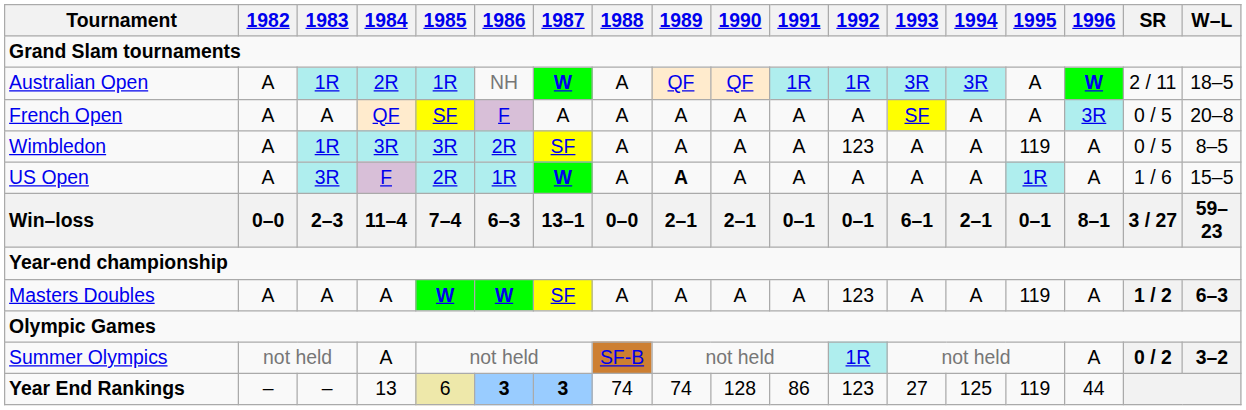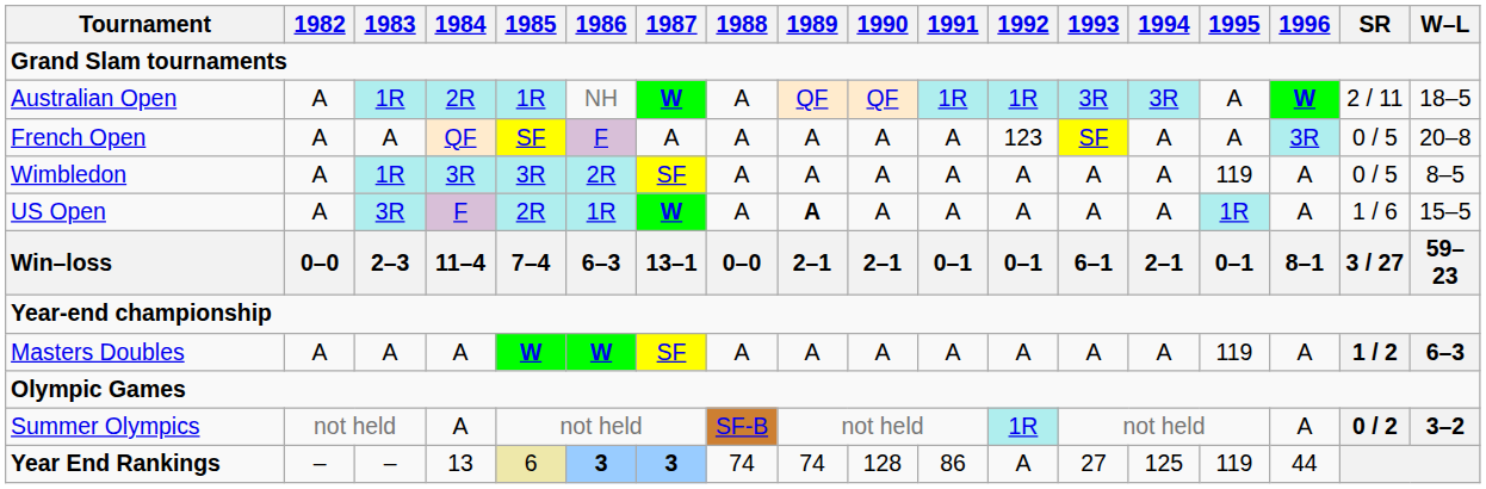French Open | 1992: A -> 123
Wimbledon | 1992: 123 -> A
Masters Doubles | 1992: 123 -> A
Year End Rankings | 1992: 123 -> A
